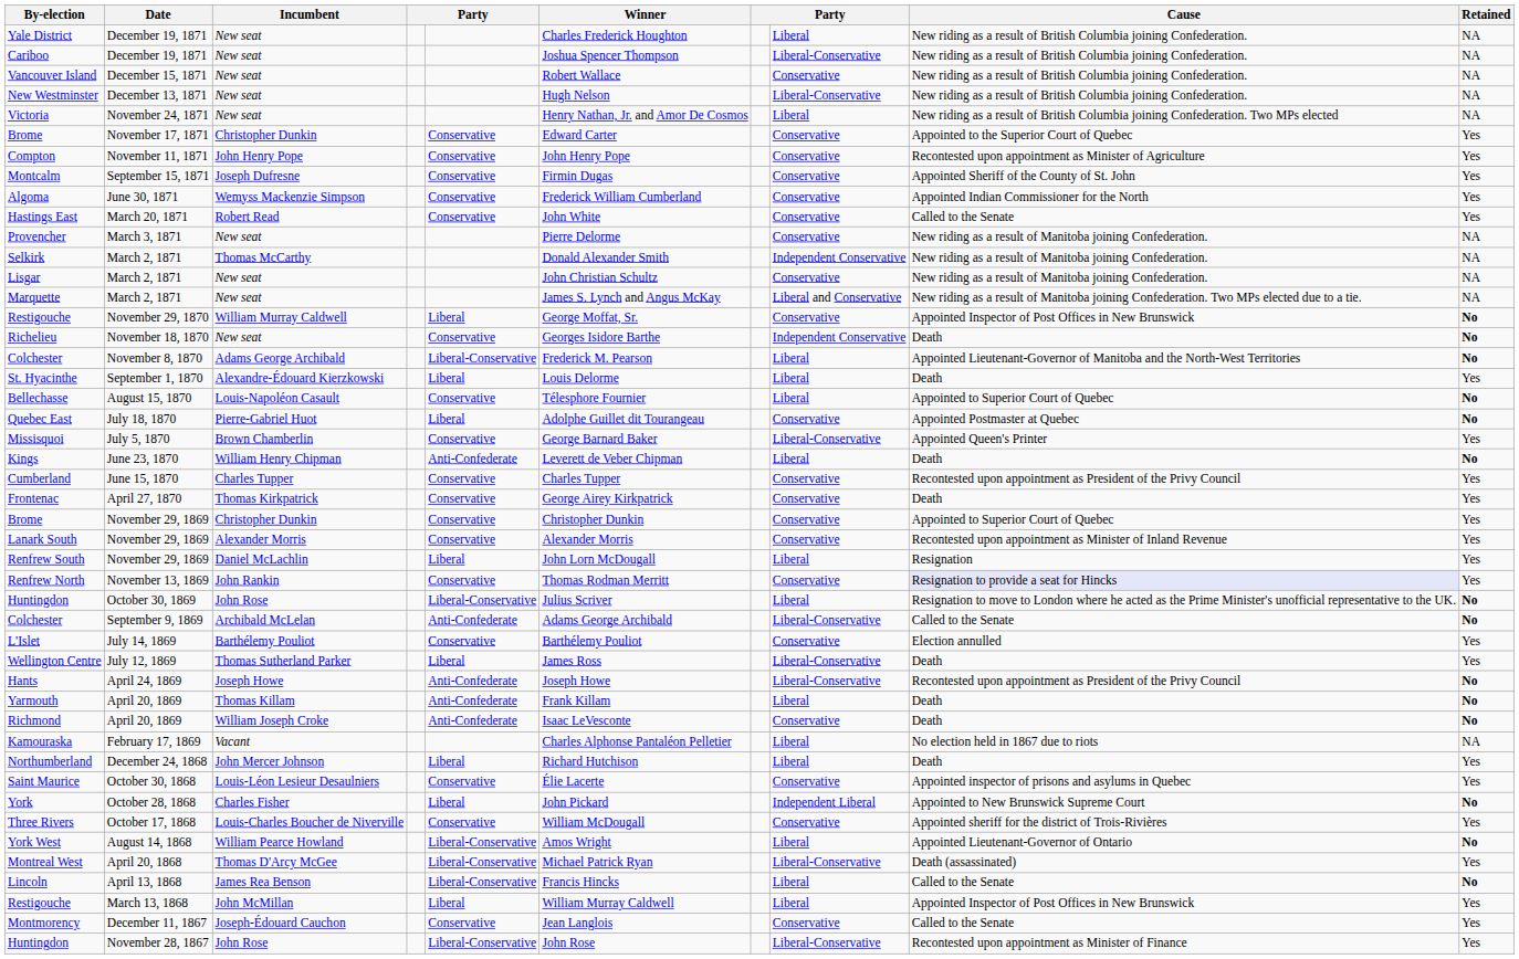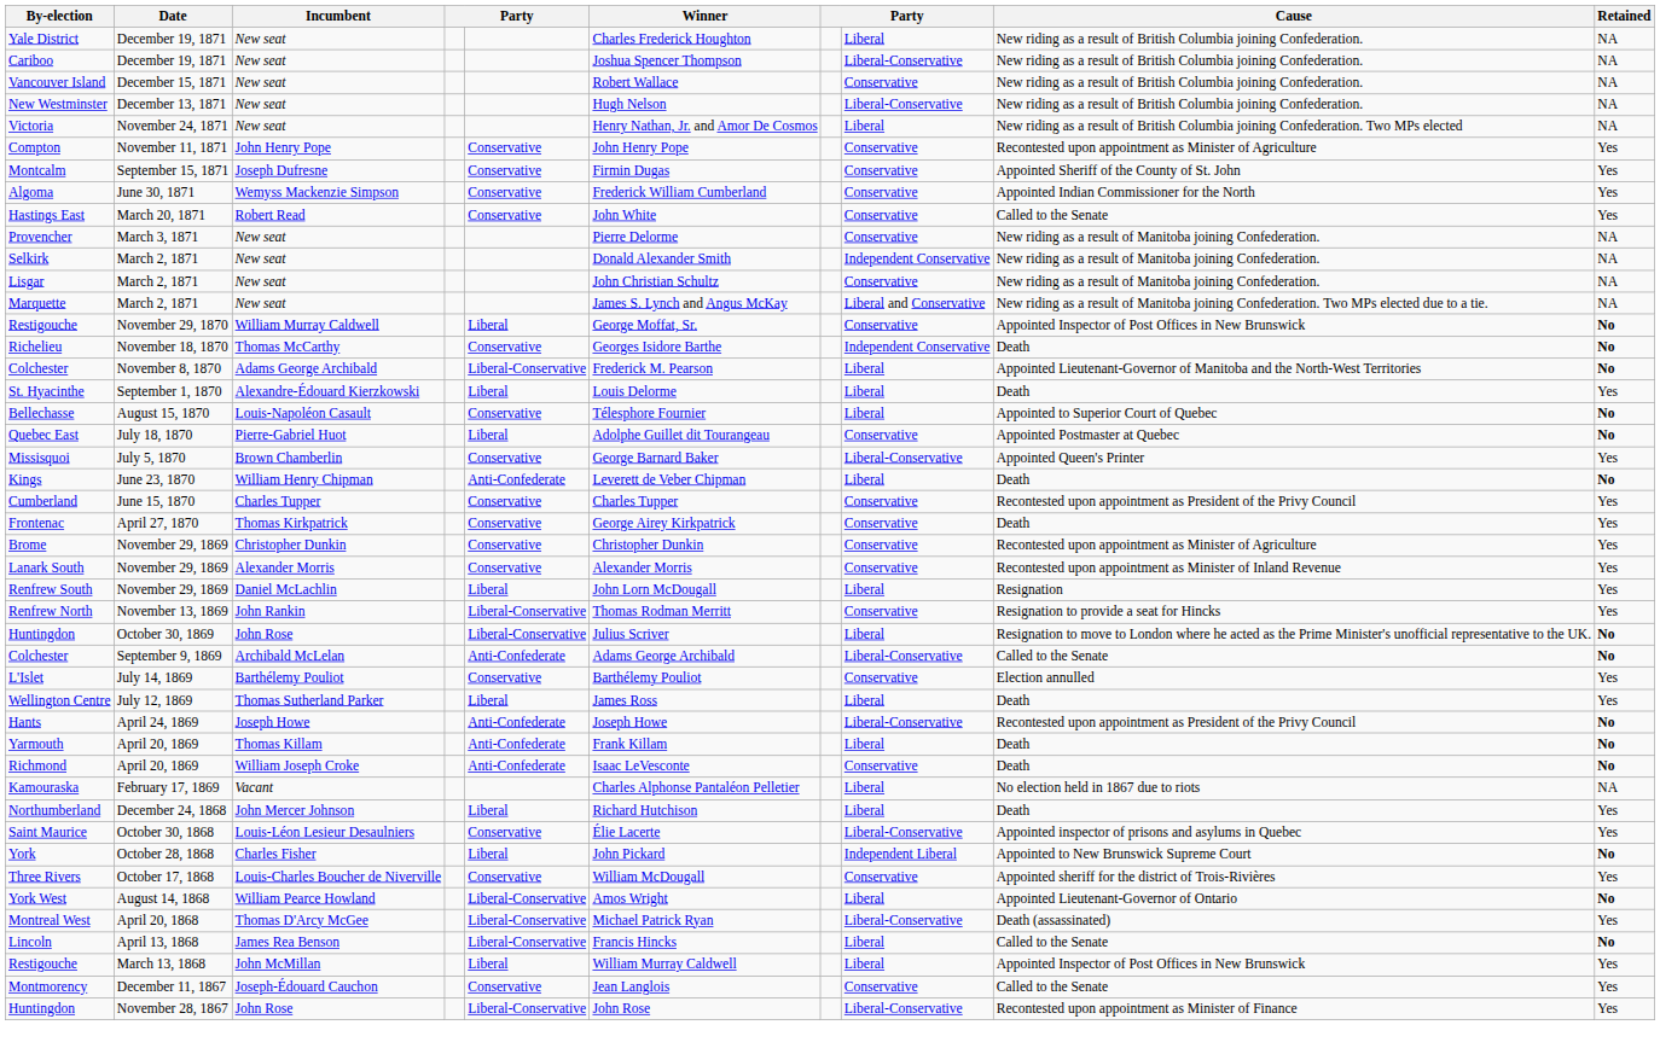- row: Brome | November 17, 1871 | Christopher Dunkin | Conservative | Edward Carter | Conservative | Appointed to the Superior Court of Quebec | Yes
Selkirk | Incumbent: Thomas McCarthy -> New seat
Richelieu | Incumbent: New seat -> Thomas McCarthy
Brome / November 29, 1869 | Cause: Appointed to Superior Court of Quebec -> Recontested upon appointment as Minister of Agriculture
Renfrew North | column 5: Conservative -> Liberal-Conservative
Renfrew North | Cause: lavender background -> no background
Wellington Centre | column 8: Liberal-Conservative -> Liberal
Saint Maurice | column 8: Conservative -> Liberal-Conservative
